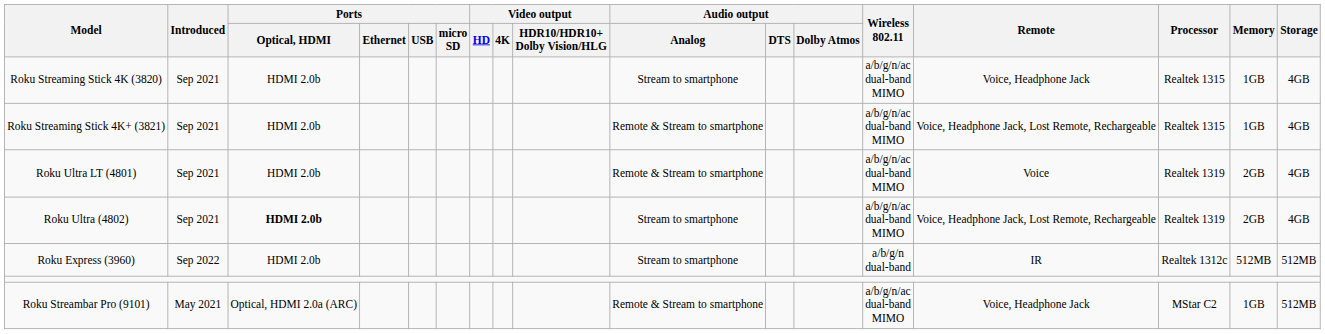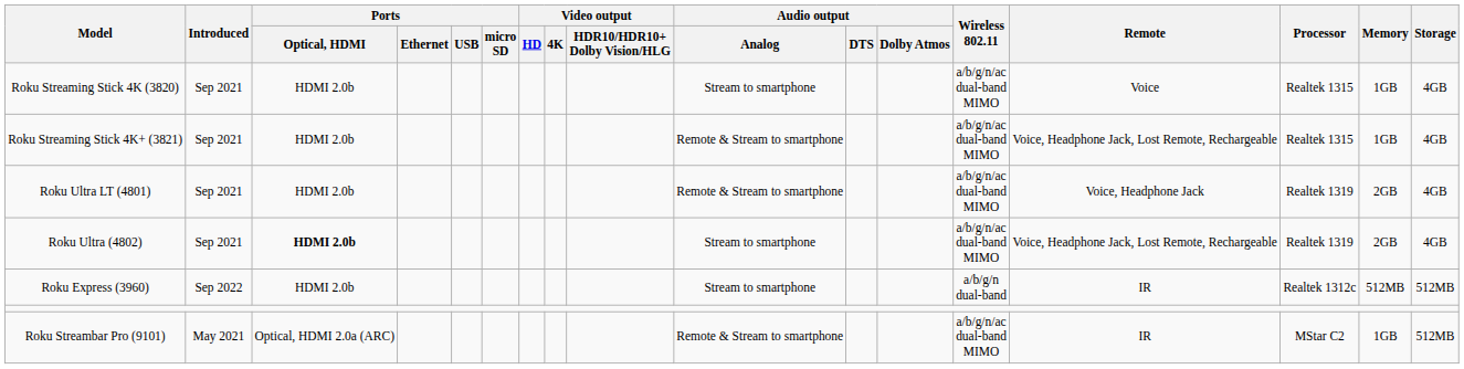Roku Streaming Stick 4K (3820) | Remote: Voice, Headphone Jack -> Voice
Roku Ultra LT (4801) | Remote: Voice -> Voice, Headphone Jack
Roku Streambar Pro (9101) | Remote: Voice, Headphone Jack -> IR
